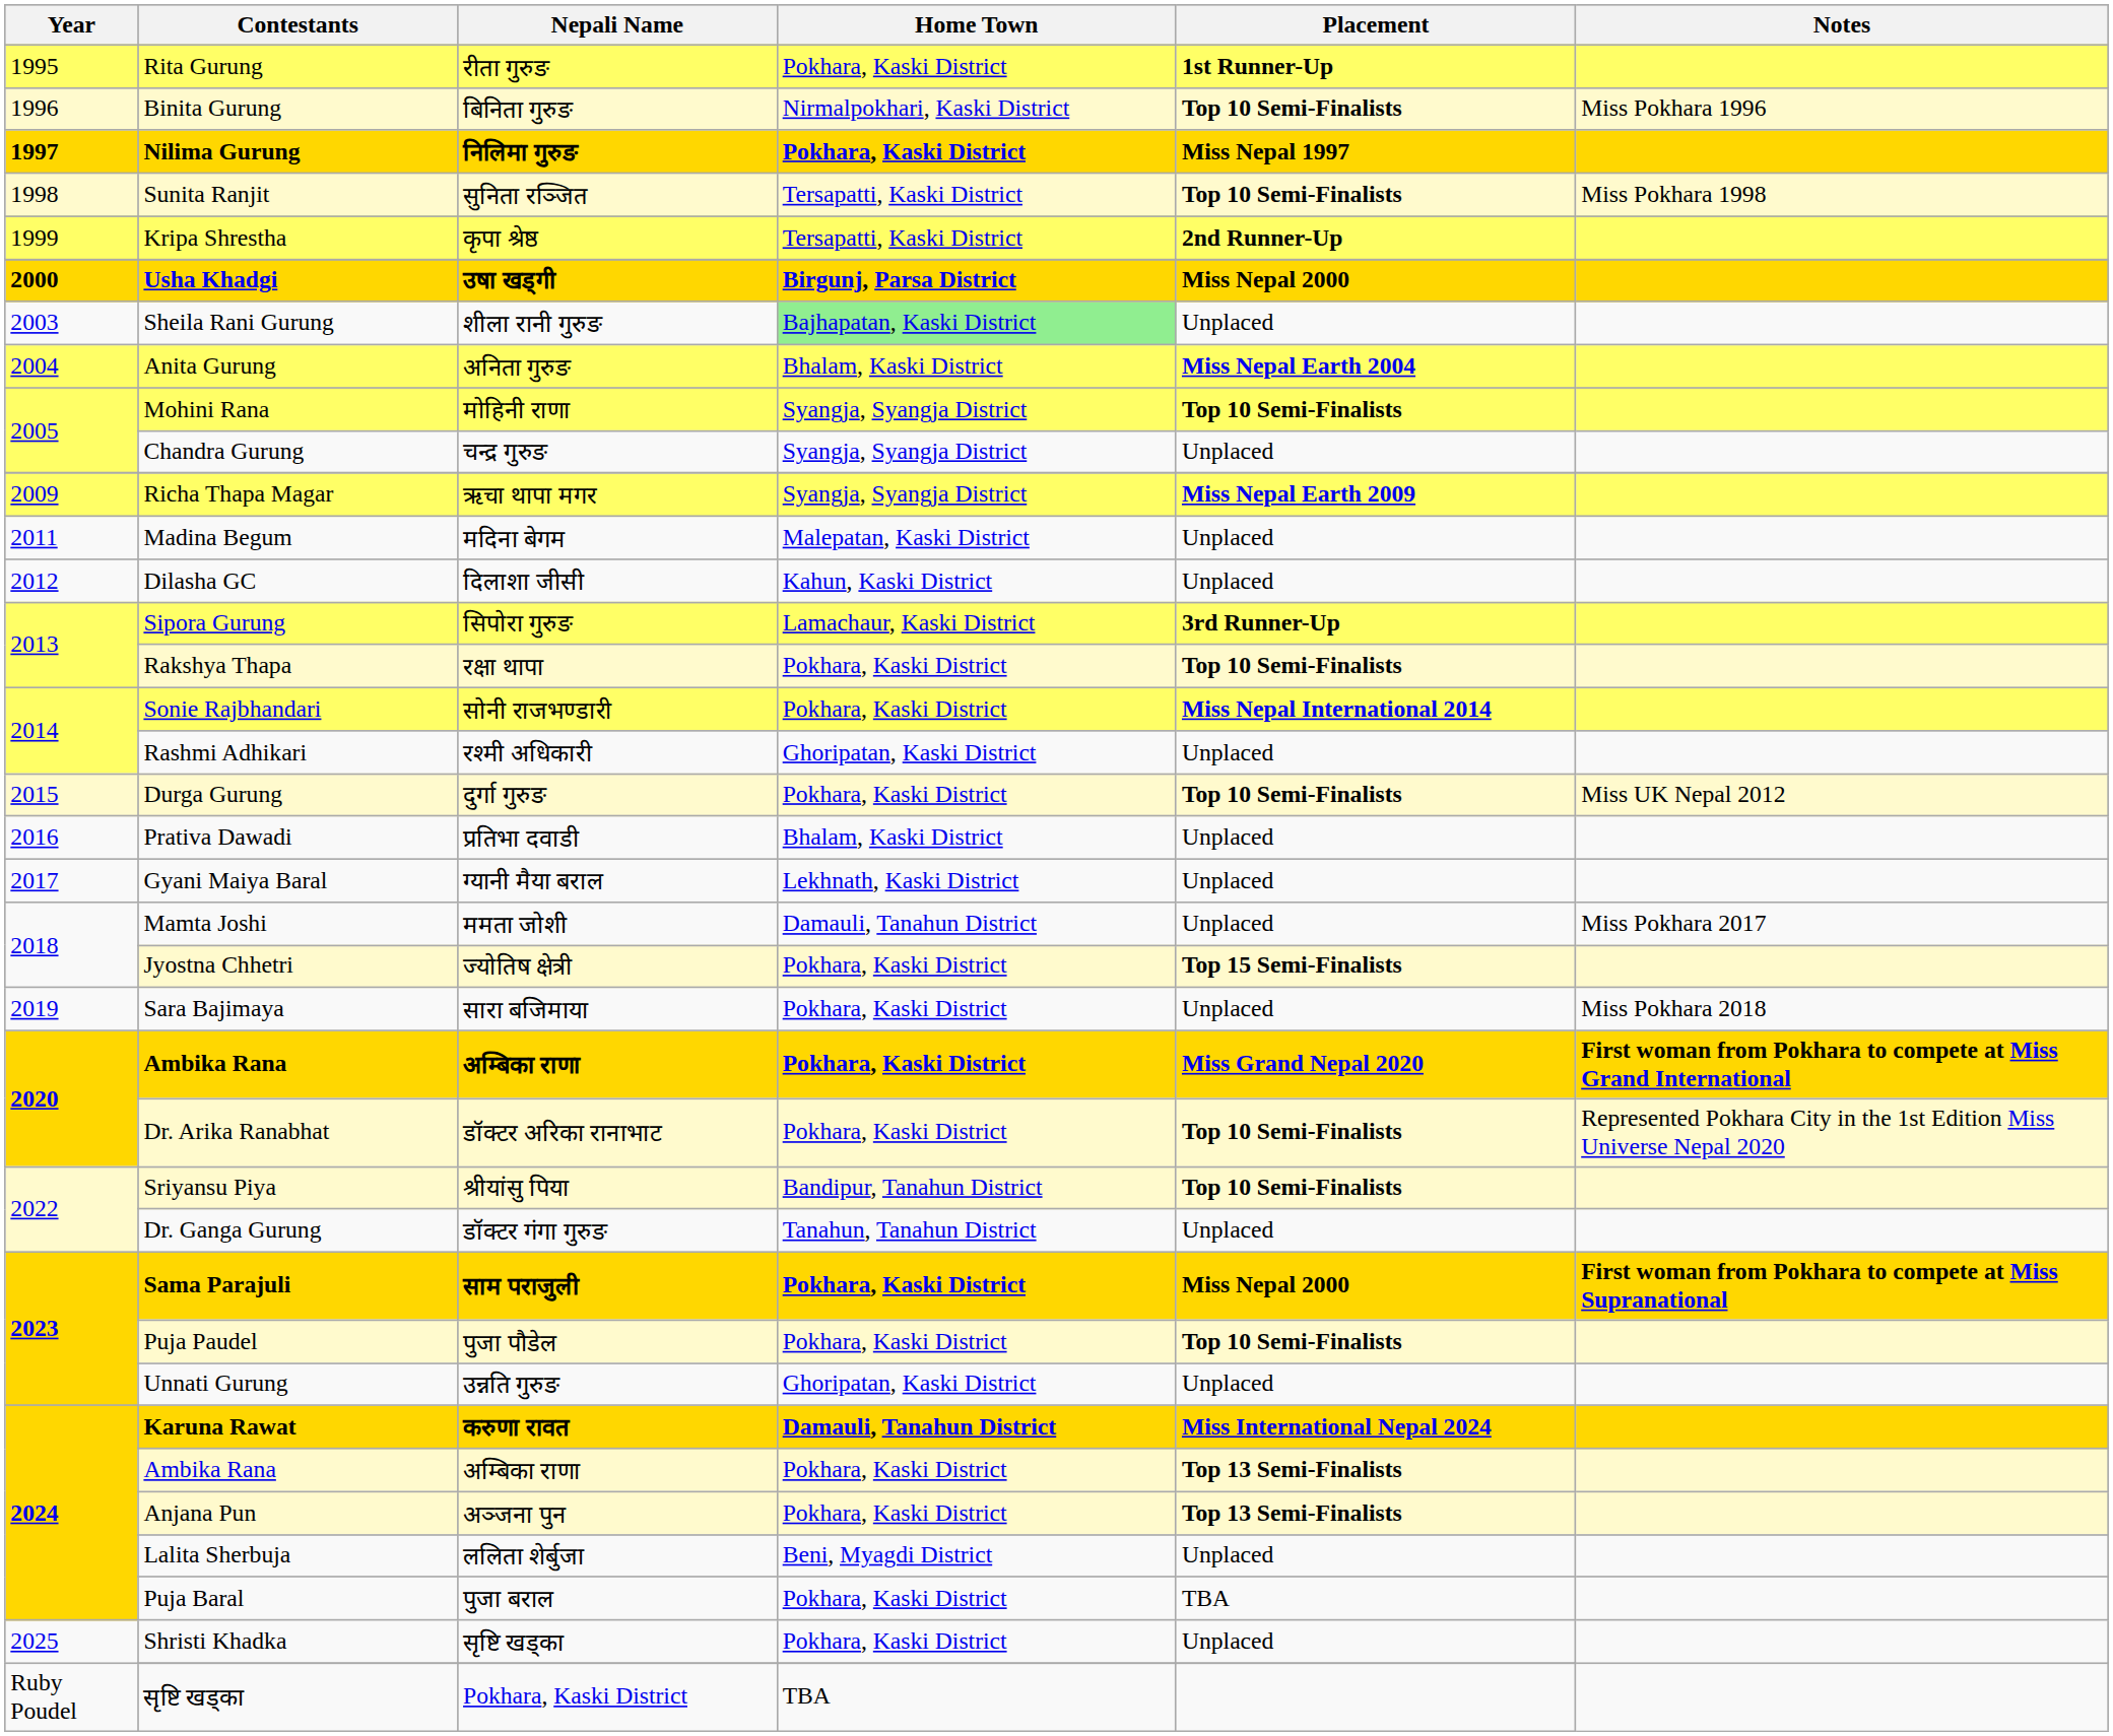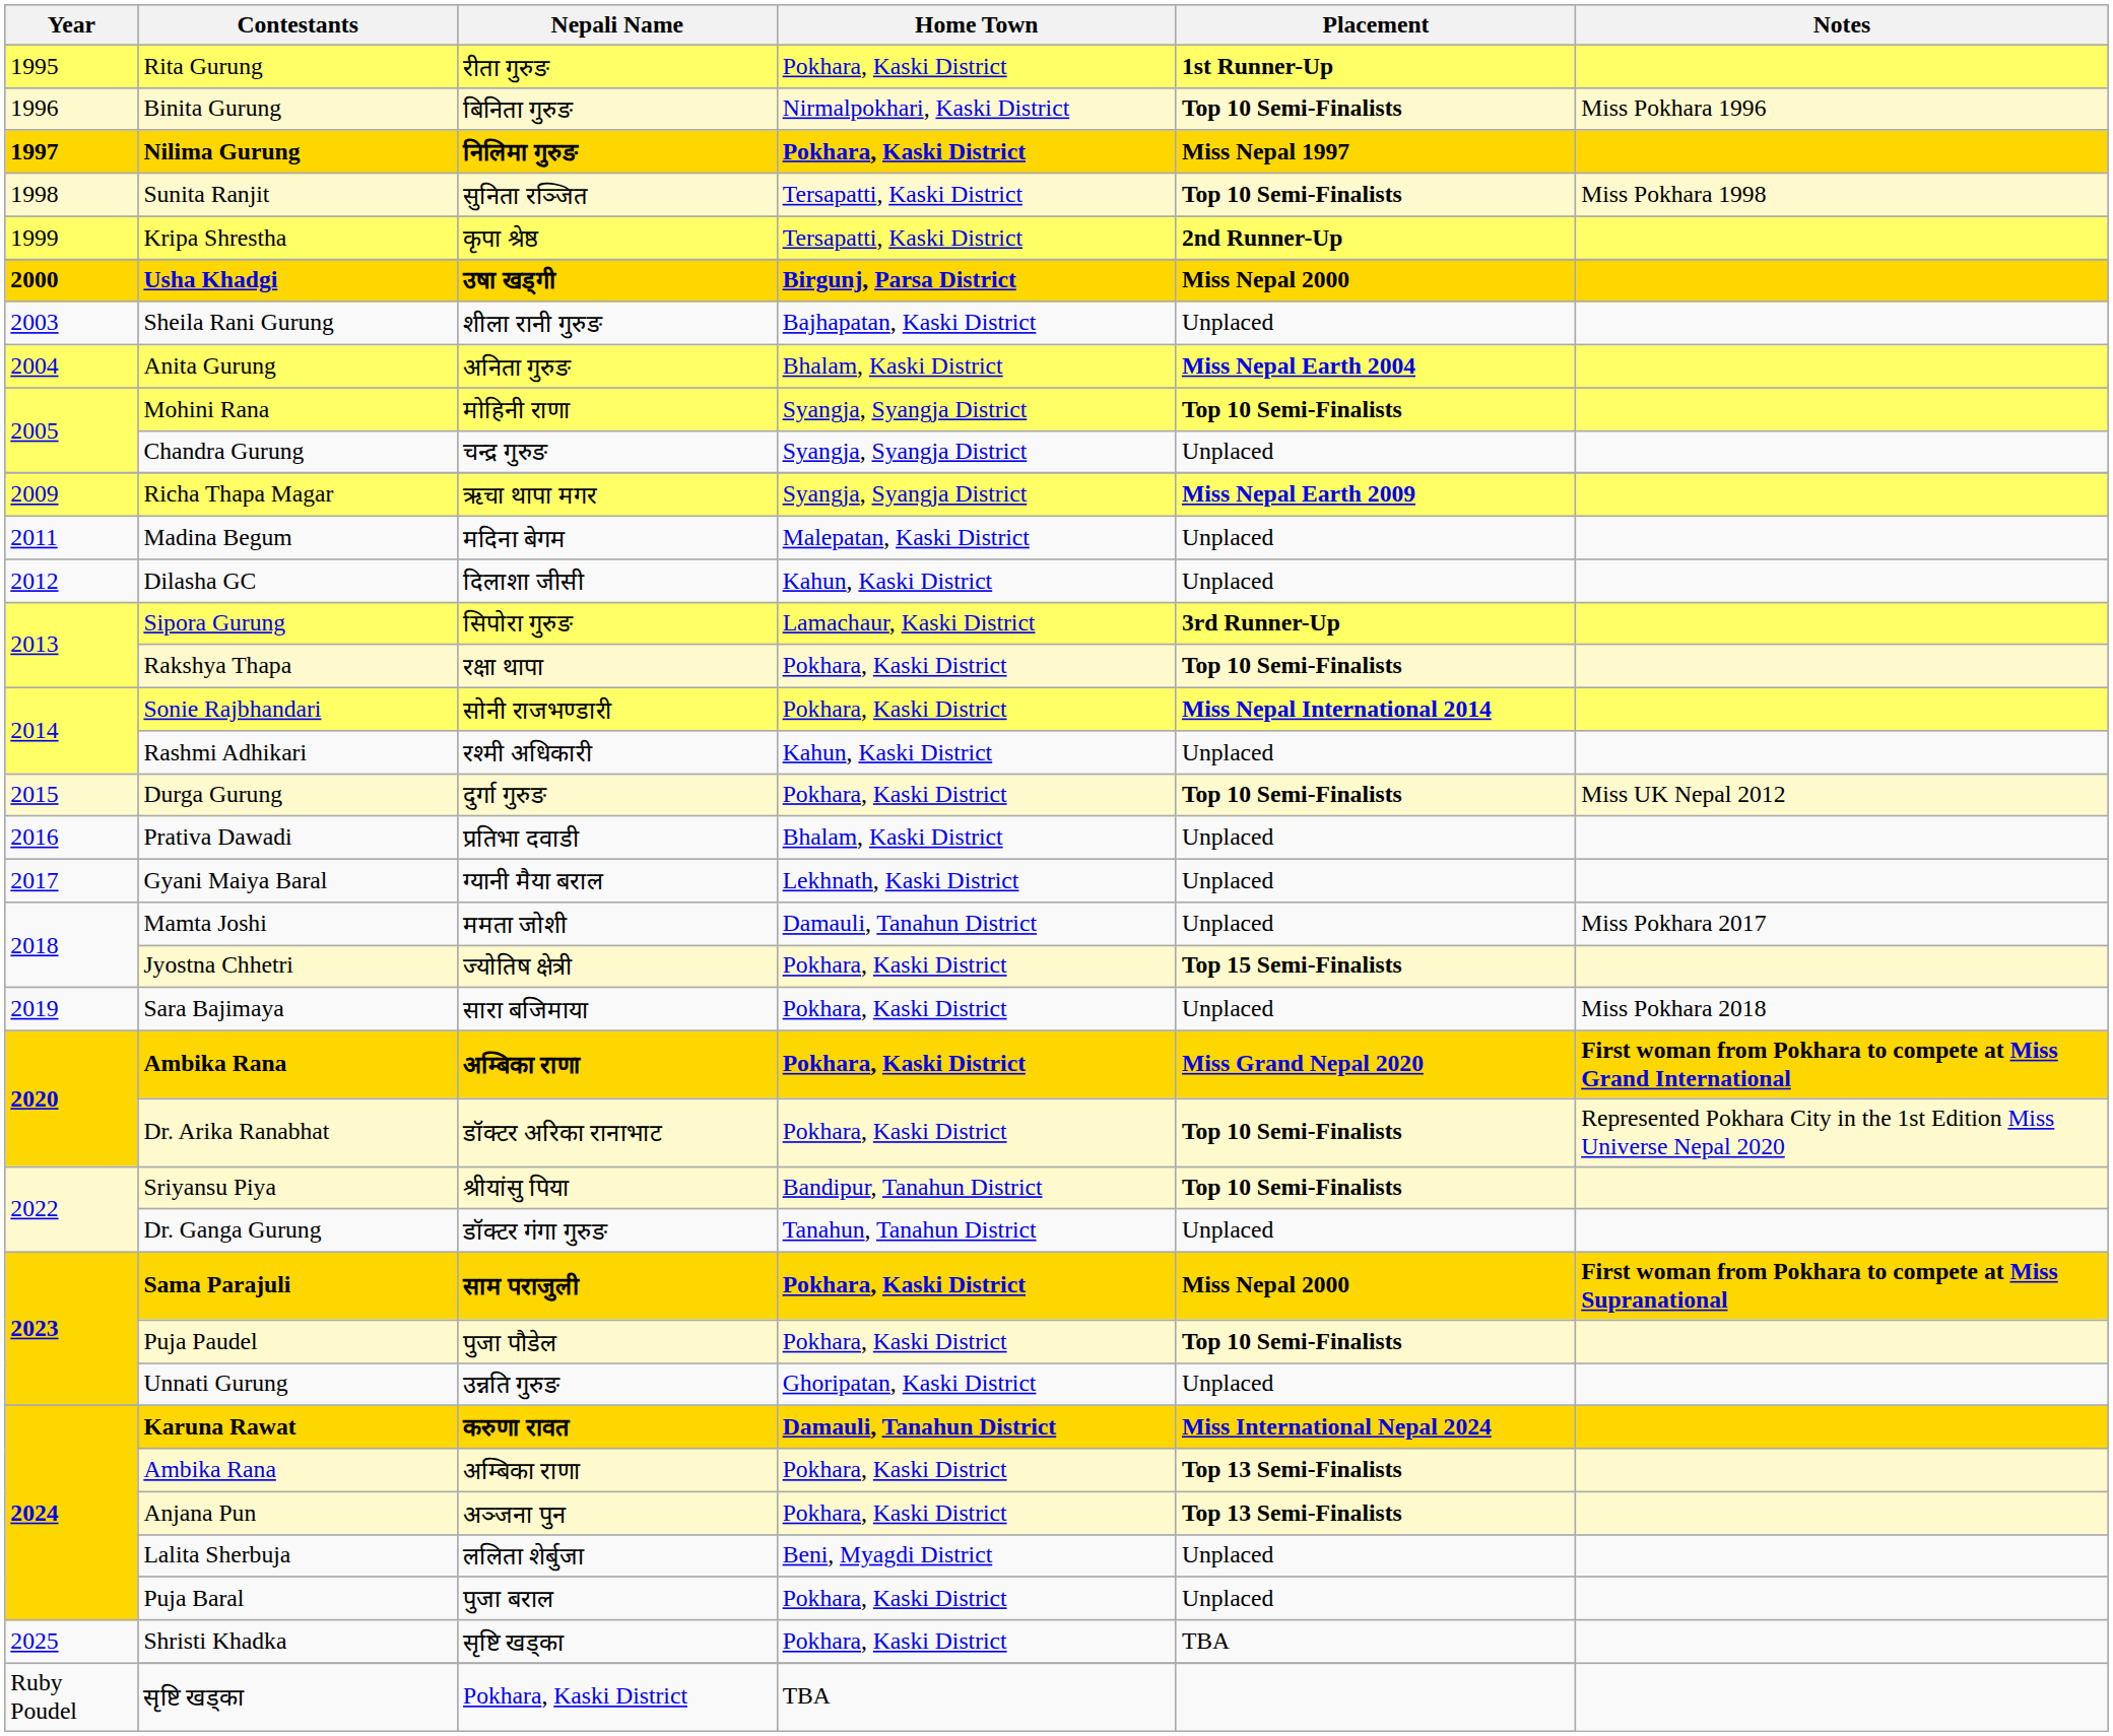Sheila Rani Gurung | Home Town: lightgreen background -> no background
Rashmi Adhikari | Home Town: Ghoripatan, Kaski District -> Kahun, Kaski District
Puja Baral | Placement: TBA -> Unplaced
Shristi Khadka | Placement: Unplaced -> TBA
